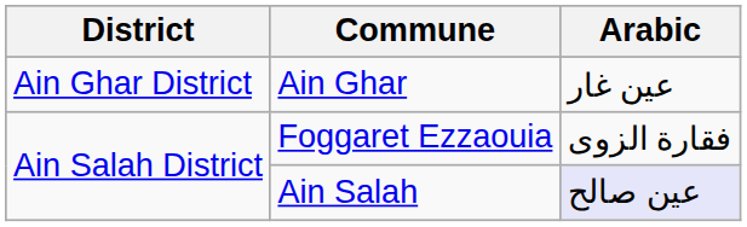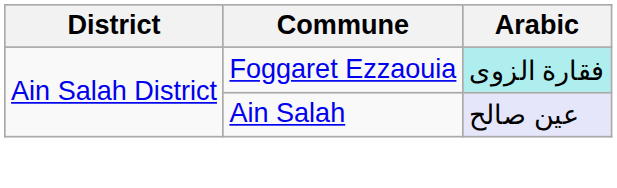- row: Ain Ghar District | Ain Ghar | عين غار
Foggaret Ezzaouia | Arabic: no background -> paleturquoise background
